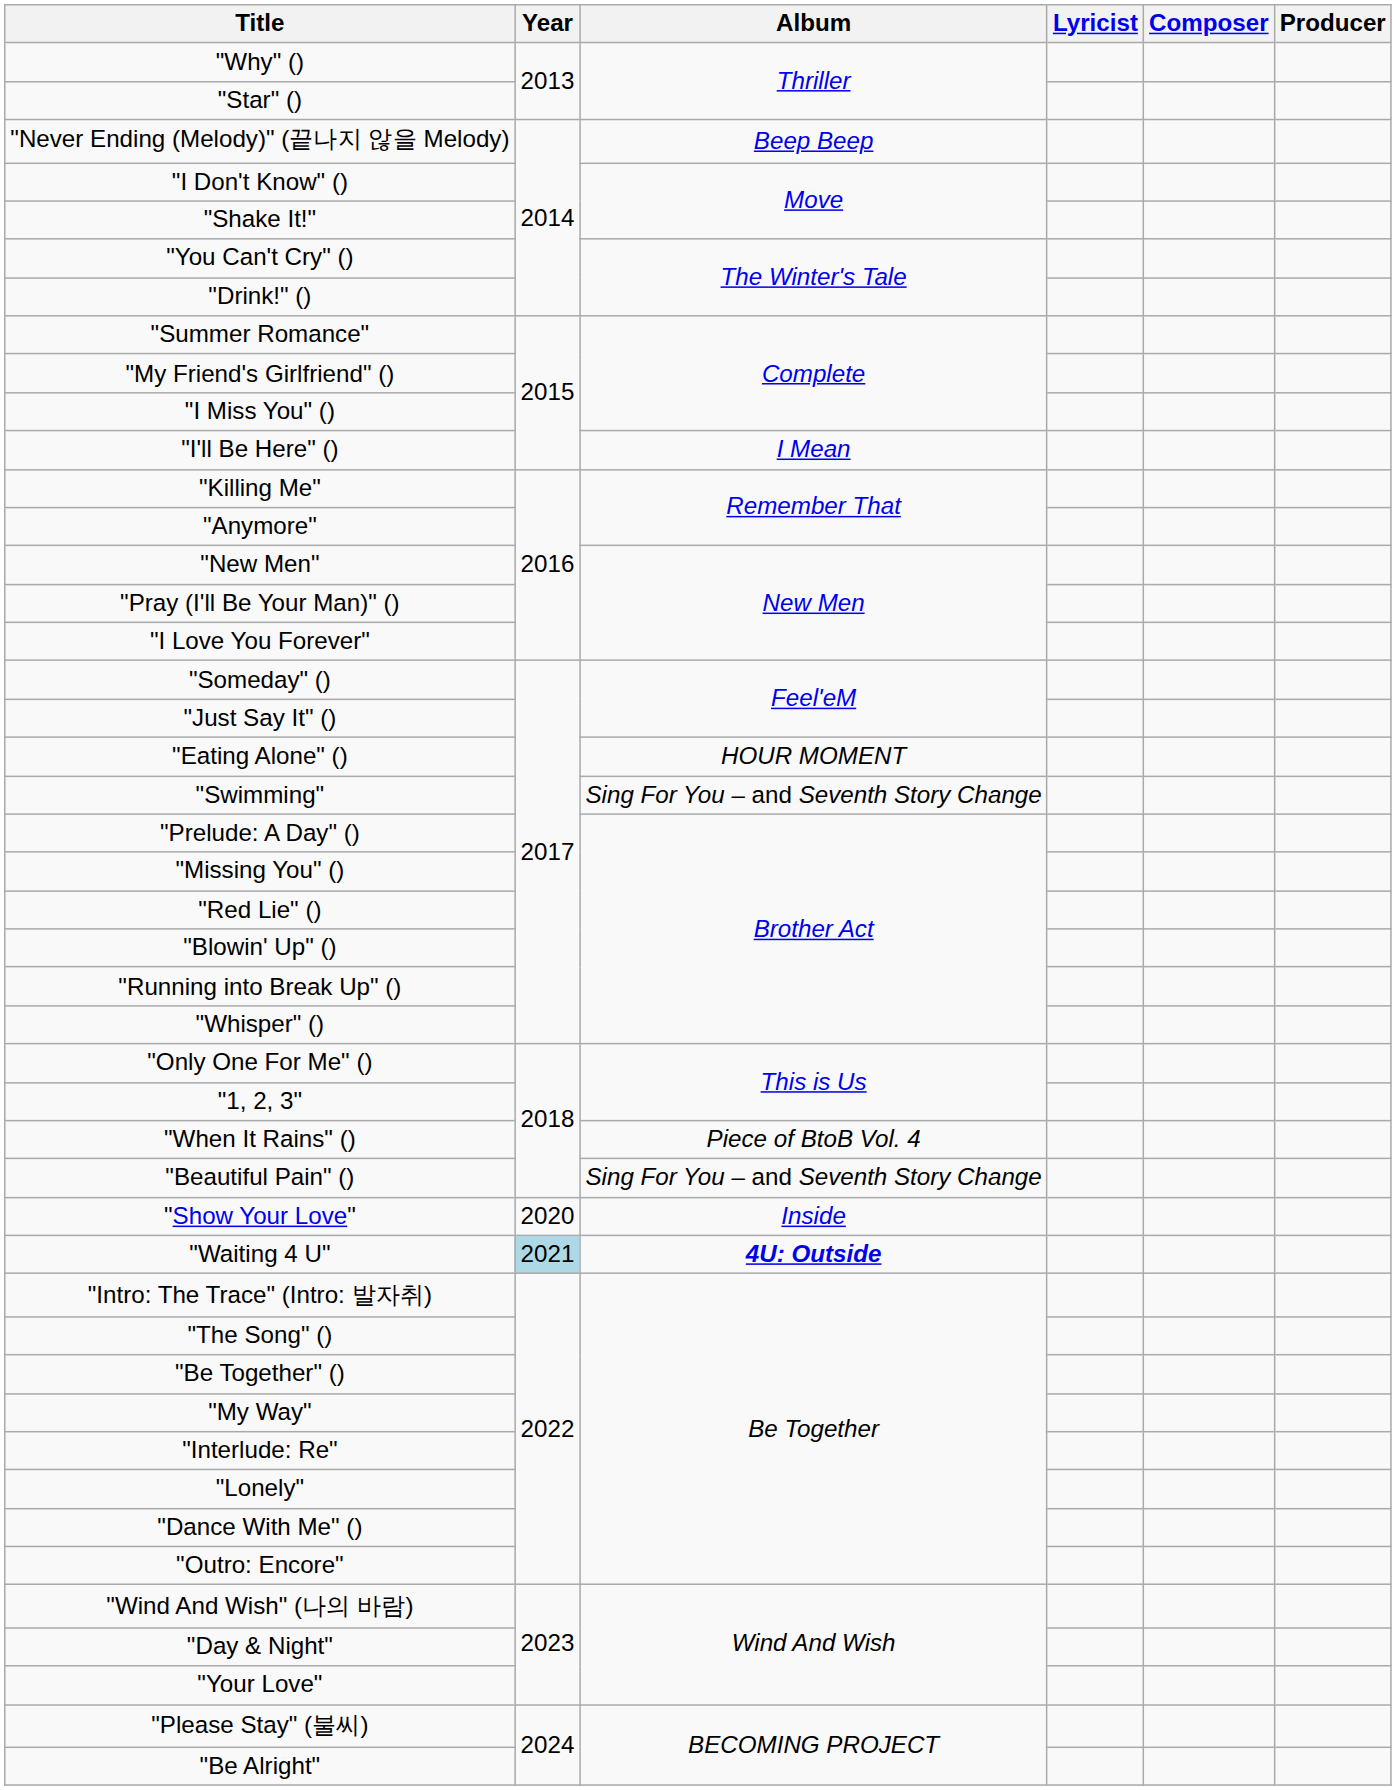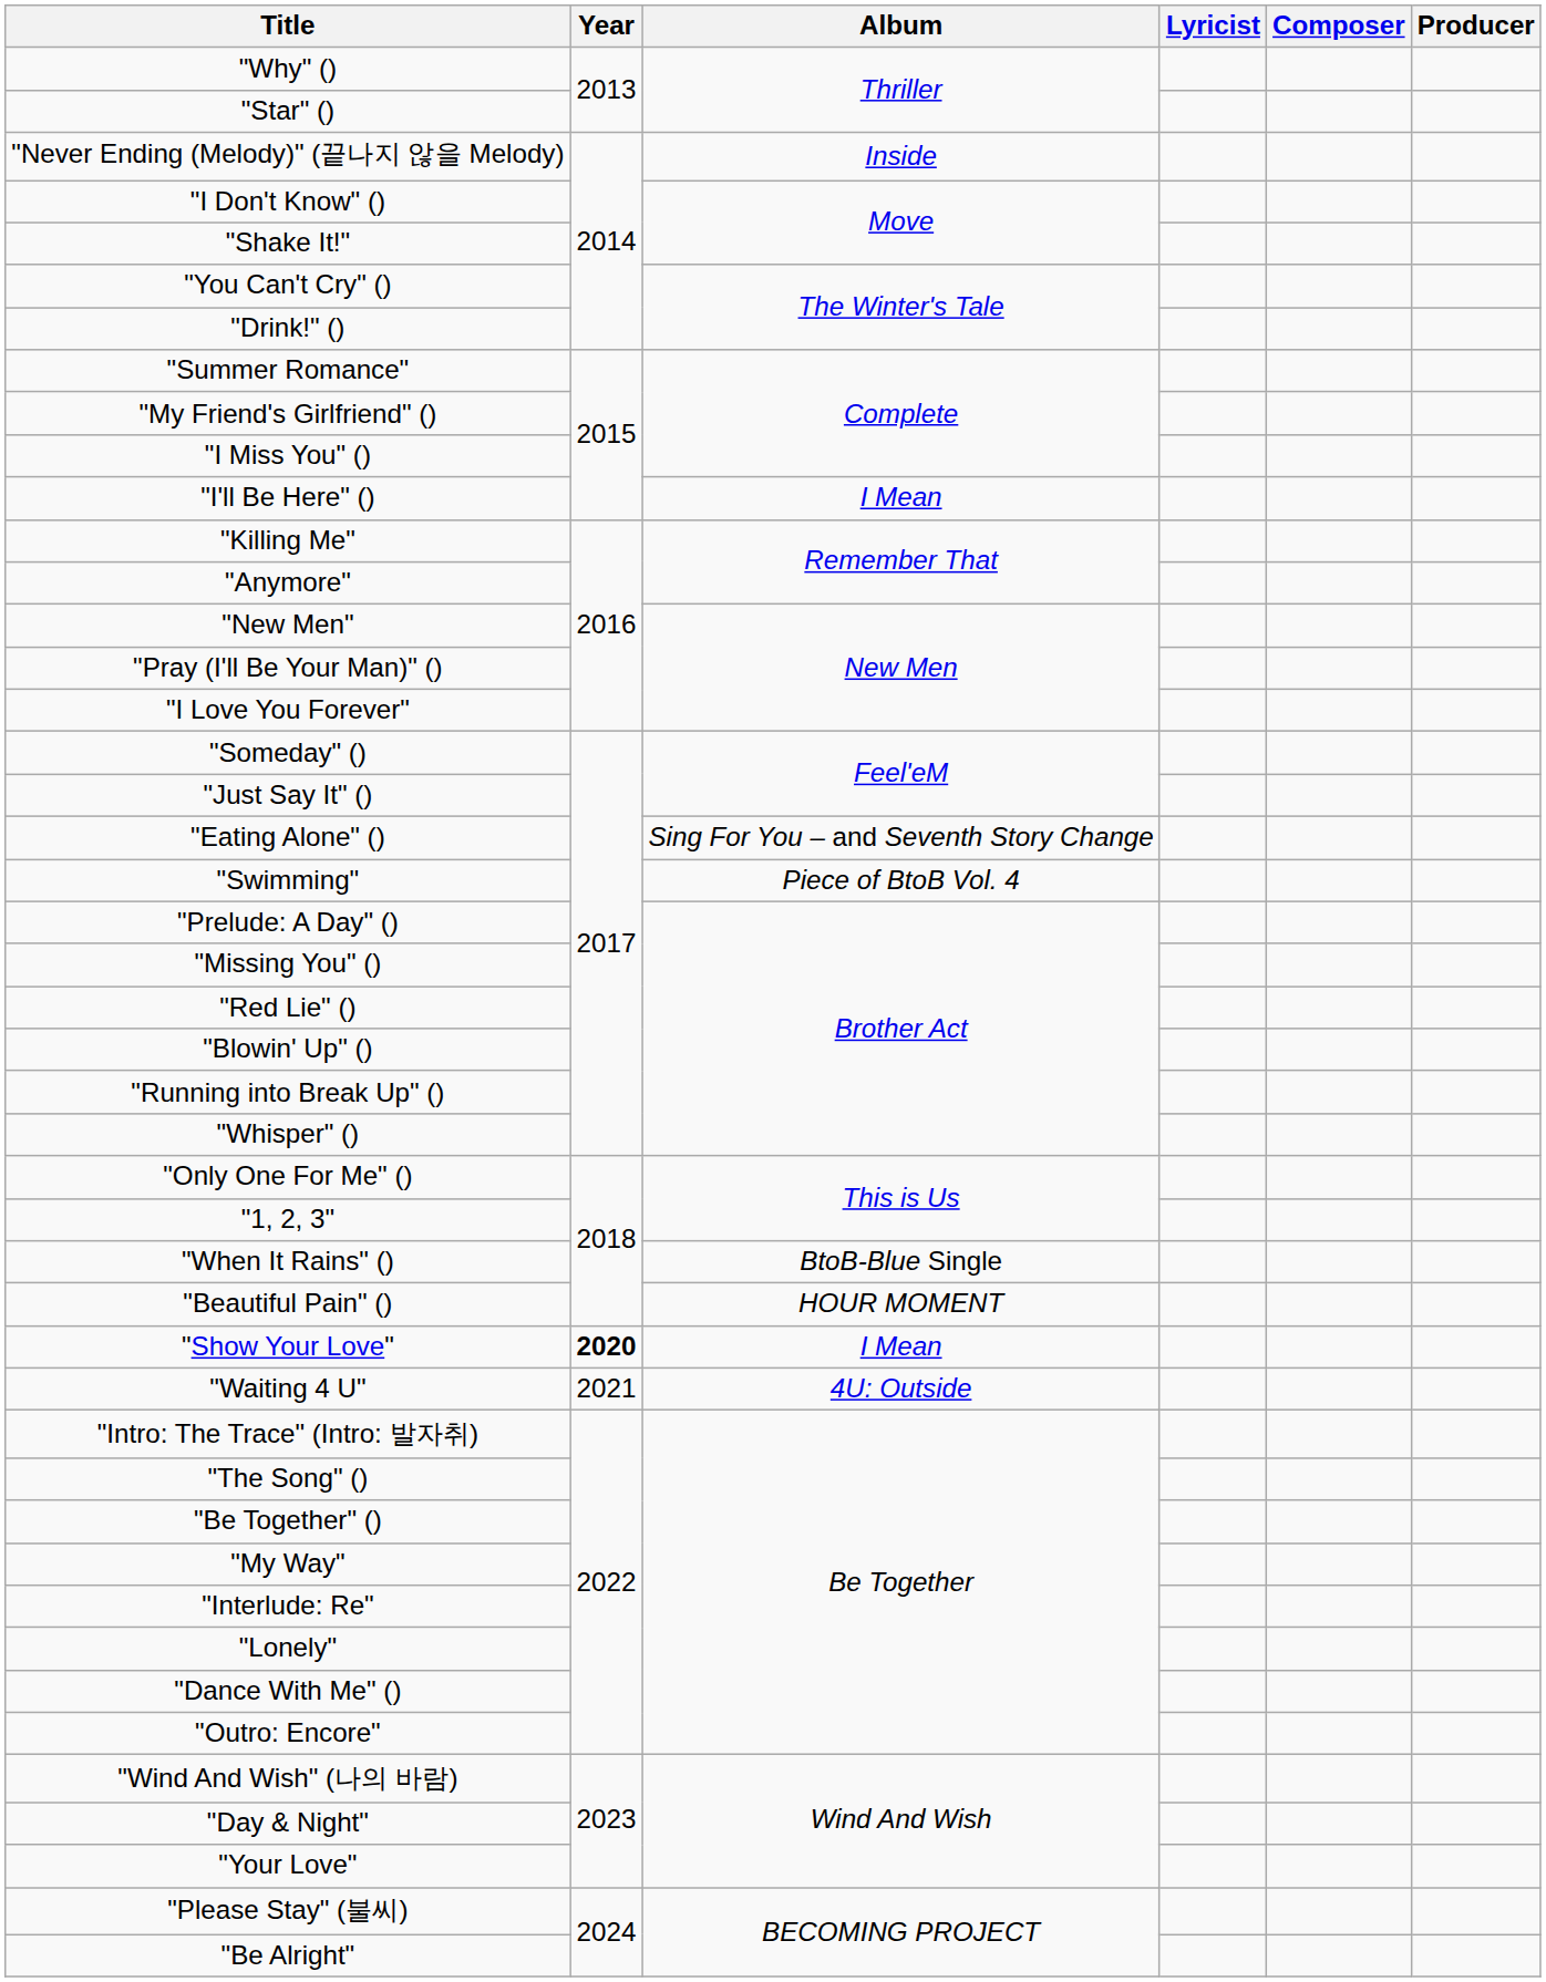"Never Ending (Melody)" (끝나지 않을 Melody) | Album: Beep Beep -> Inside
"Eating Alone" () | Album: HOUR MOMENT -> Sing For You – and Seventh Story Change
"Swimming" | Album: Sing For You – and Seventh Story Change -> Piece of BtoB Vol. 4
"When It Rains" () | Album: Piece of BtoB Vol. 4 -> BtoB-Blue Single
"Beautiful Pain" () | Album: Sing For You – and Seventh Story Change -> HOUR MOMENT
"Show Your Love" | Year: normal -> bold
"Show Your Love" | Album: Inside -> I Mean
"Waiting 4 U" | Year: lightblue background -> no background
"Waiting 4 U" | Album: bold -> normal
